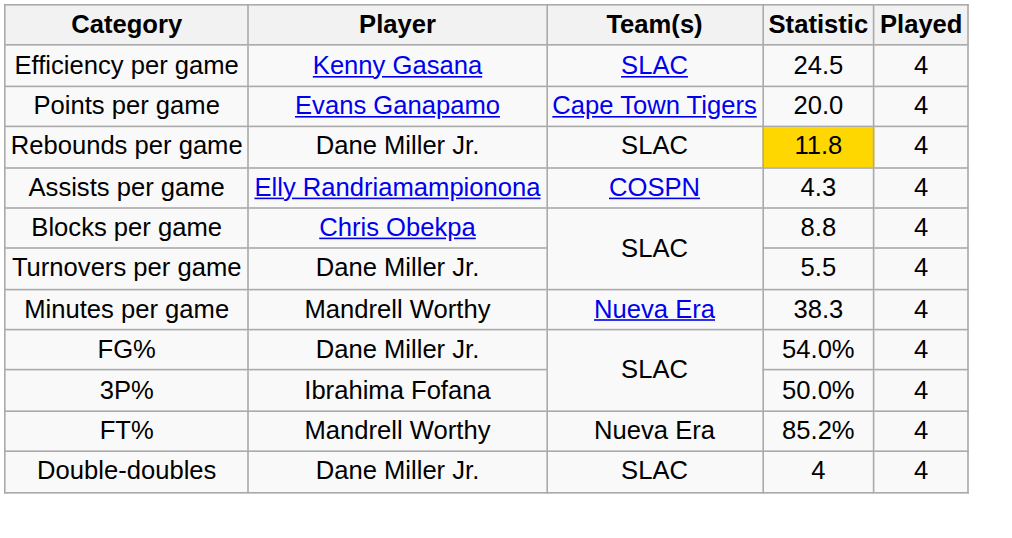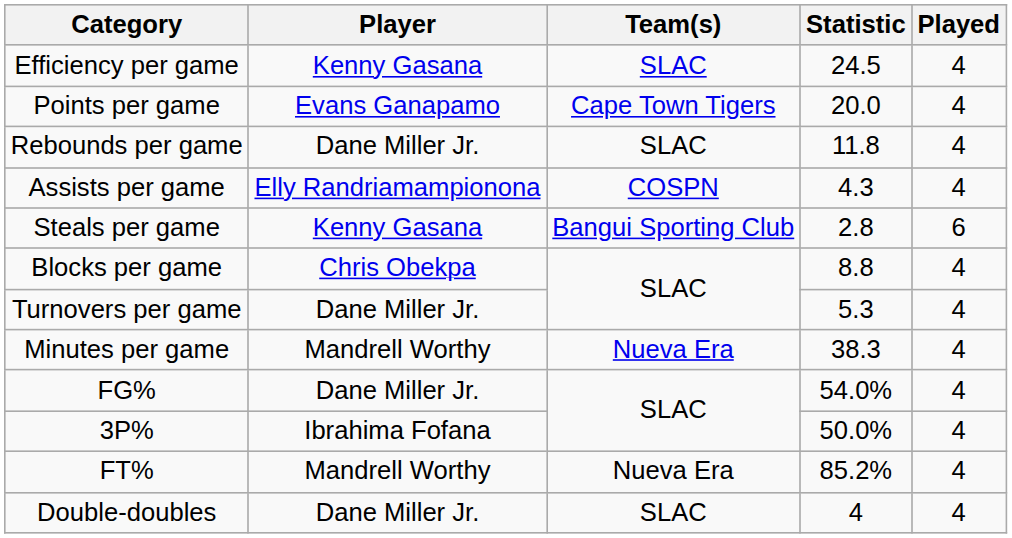Rebounds per game | Statistic: gold background -> no background
+ row: Steals per game | Kenny Gasana | Bangui Sporting Club | 2.8 | 6
Turnovers per game | Statistic: 5.5 -> 5.3
